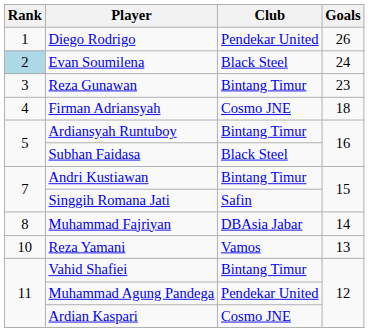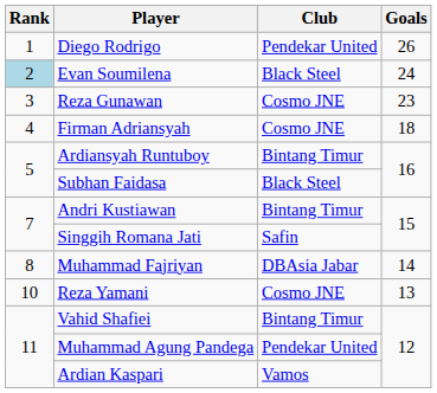Reza Gunawan | Club: Bintang Timur -> Cosmo JNE
Reza Yamani | Club: Vamos -> Cosmo JNE
Ardian Kaspari | Club: Cosmo JNE -> Vamos
